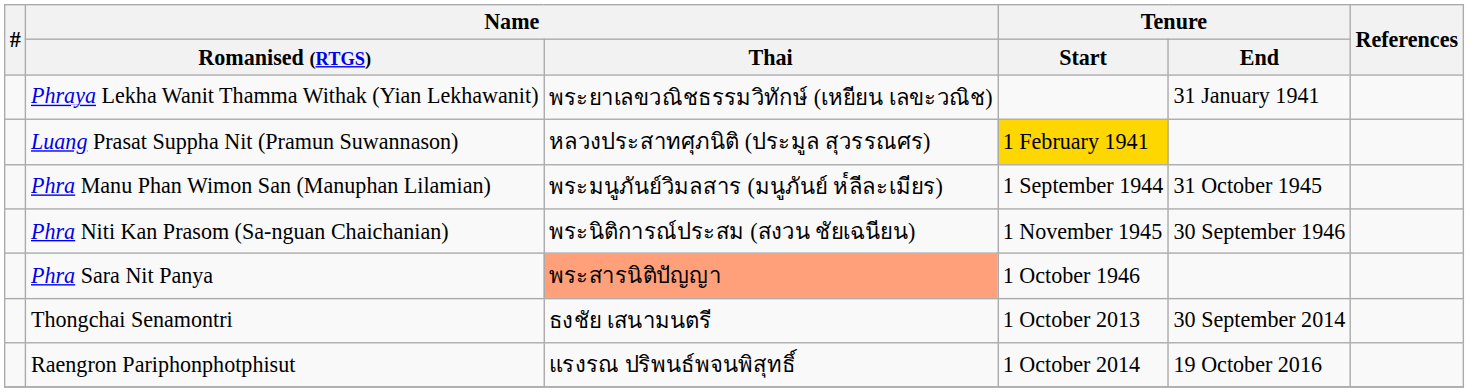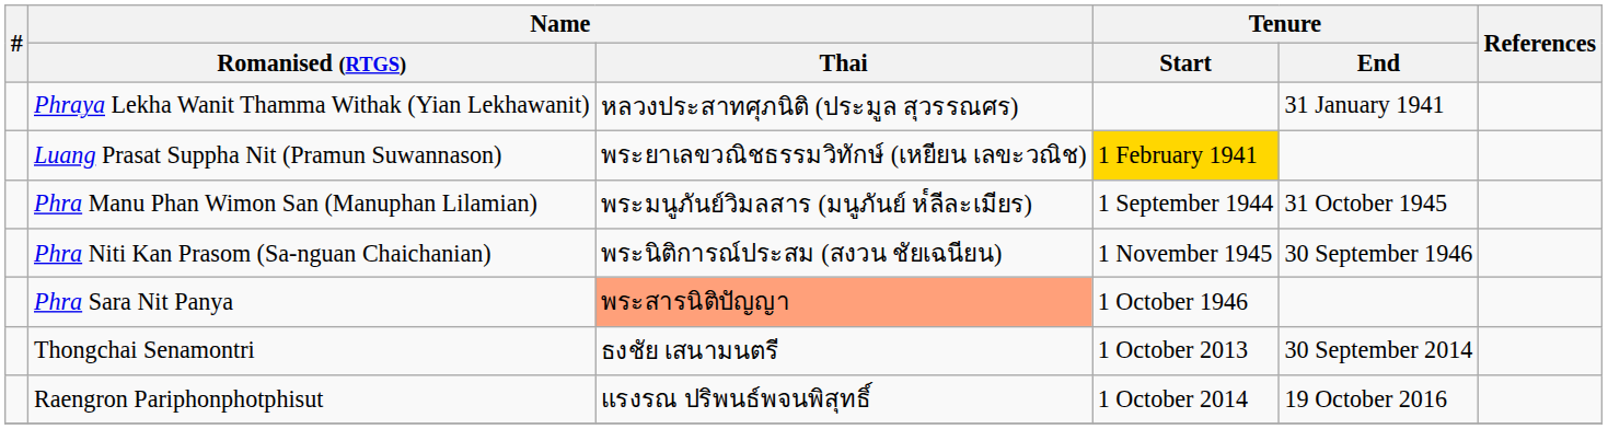Phraya Lekha Wanit Thamma Withak (Yian Lekhawanit) | Name / Thai: พระยาเลขวณิชธรรมวิทักษ์ (เหยียน เลขะวณิช) -> หลวงประสาทศุภนิติ (ประมูล สุวรรณศร)
Luang Prasat Suppha Nit (Pramun Suwannason) | Name / Thai: หลวงประสาทศุภนิติ (ประมูล สุวรรณศร) -> พระยาเลขวณิชธรรมวิทักษ์ (เหยียน เลขะวณิช)
